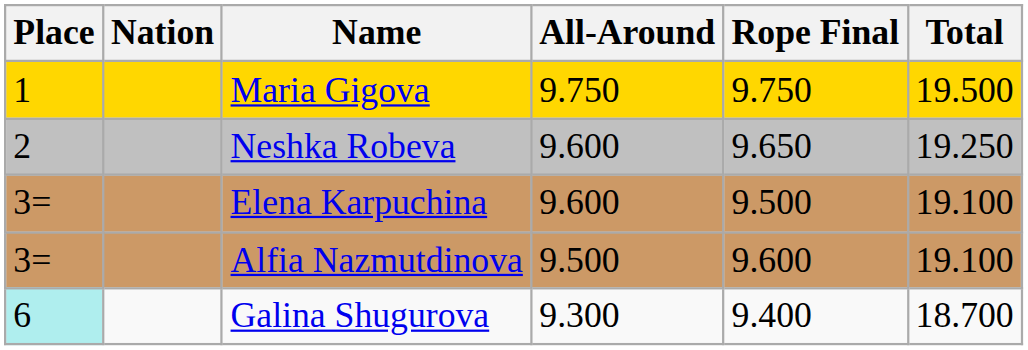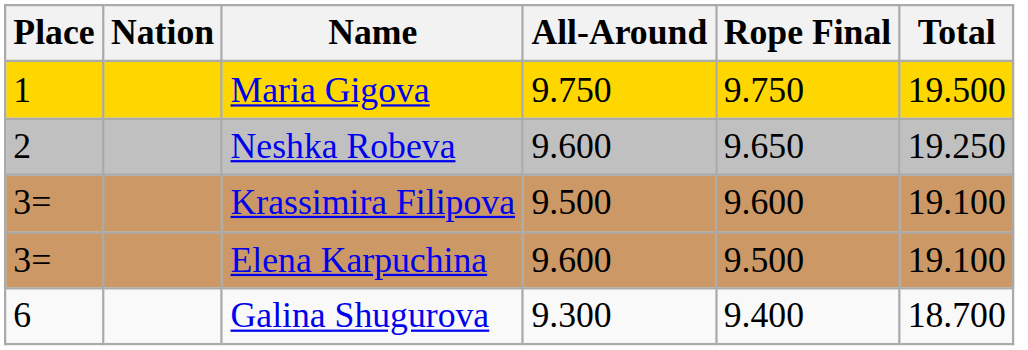+ row: 3= | Krassimira Filipova | 9.500 | 9.600 | 19.100
- row: 3= | Alfia Nazmutdinova | 9.500 | 9.600 | 19.100
Galina Shugurova | Place: paleturquoise background -> no background
